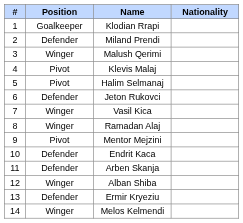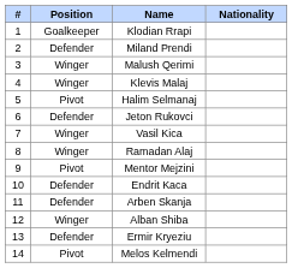Klevis Malaj | Position: Pivot -> Winger
Melos Kelmendi | Position: Winger -> Pivot
